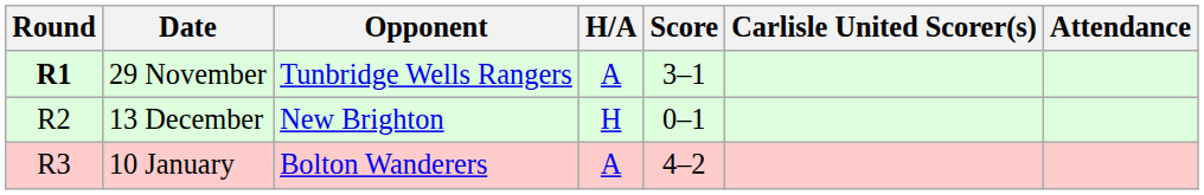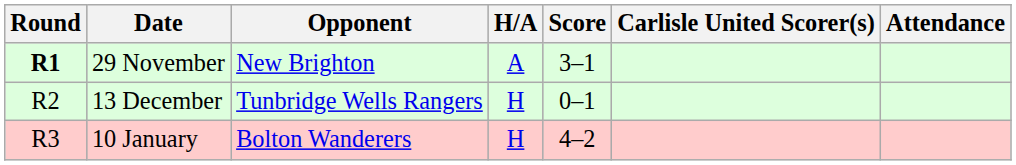29 November | Opponent: Tunbridge Wells Rangers -> New Brighton
13 December | Opponent: New Brighton -> Tunbridge Wells Rangers
10 January | H/A: A -> H
